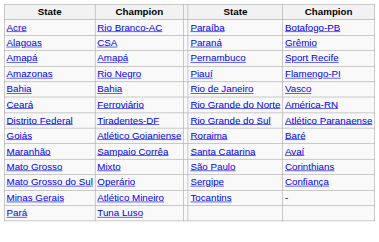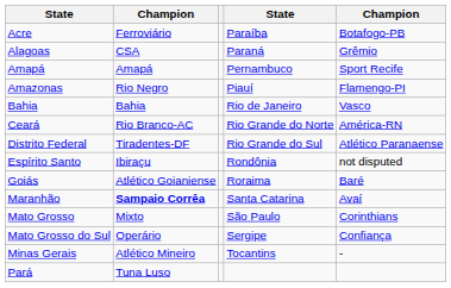Acre | column 2: Rio Branco-AC -> Ferroviário
Ceará | column 2: Ferroviário -> Rio Branco-AC
+ row: Espírito Santo | Ibiraçu | Rondônia | not disputed
Maranhão | column 2: normal -> bold
